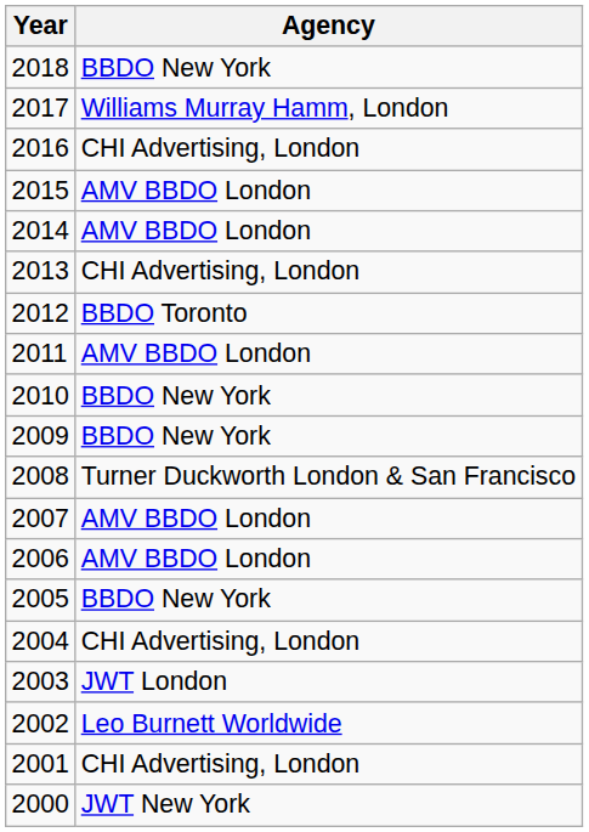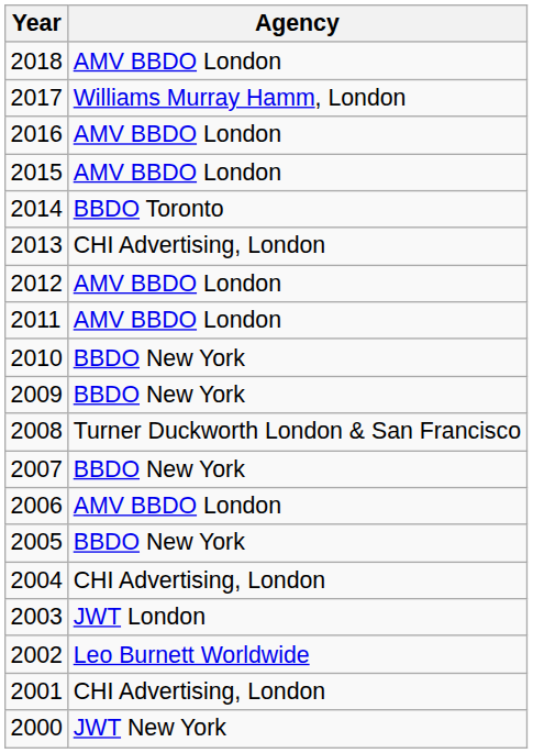2018 | Agency: BBDO New York -> AMV BBDO London
2016 | Agency: CHI Advertising, London -> AMV BBDO London
2014 | Agency: AMV BBDO London -> BBDO Toronto
2012 | Agency: BBDO Toronto -> AMV BBDO London
2007 | Agency: AMV BBDO London -> BBDO New York
